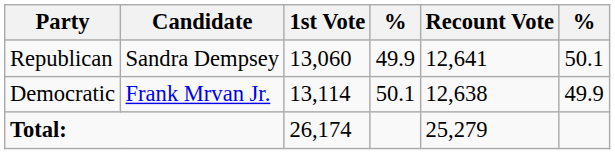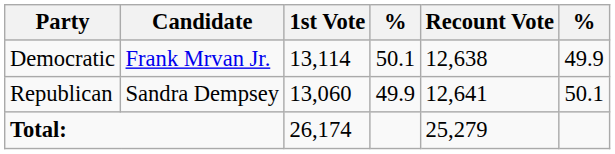rows swapped: Democratic <-> Republican
